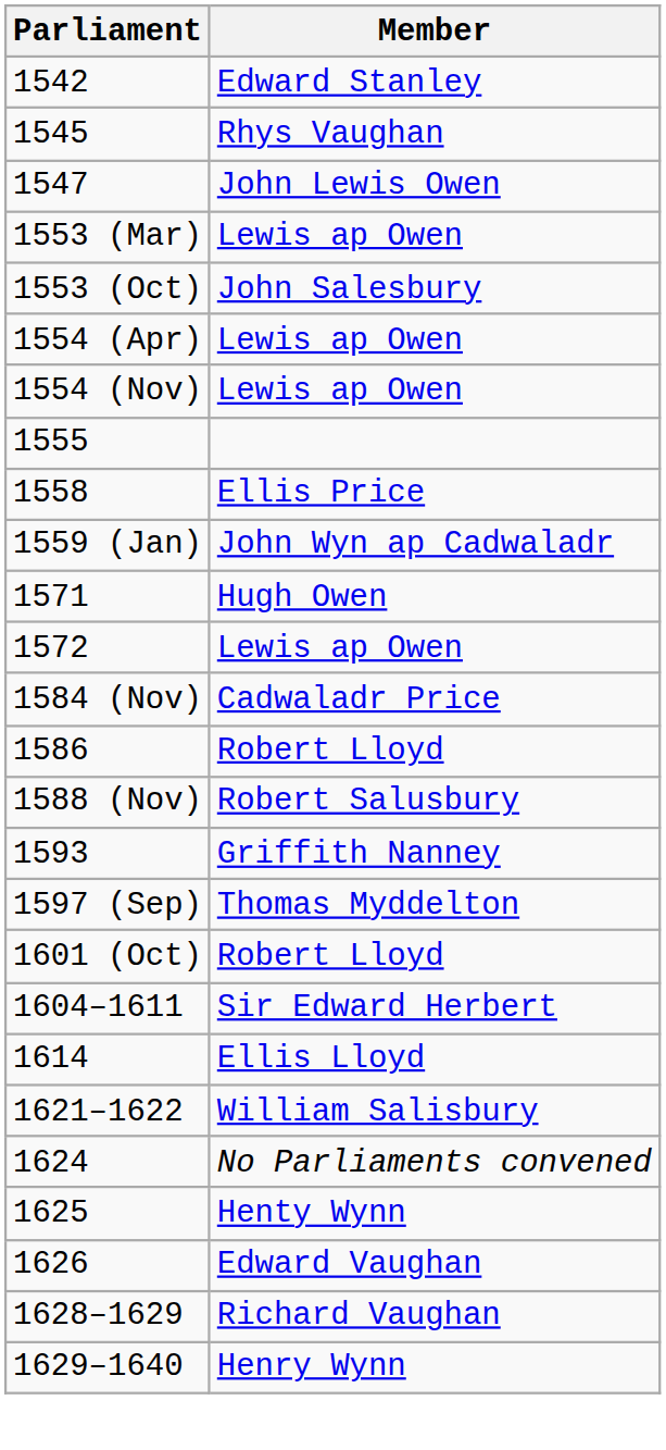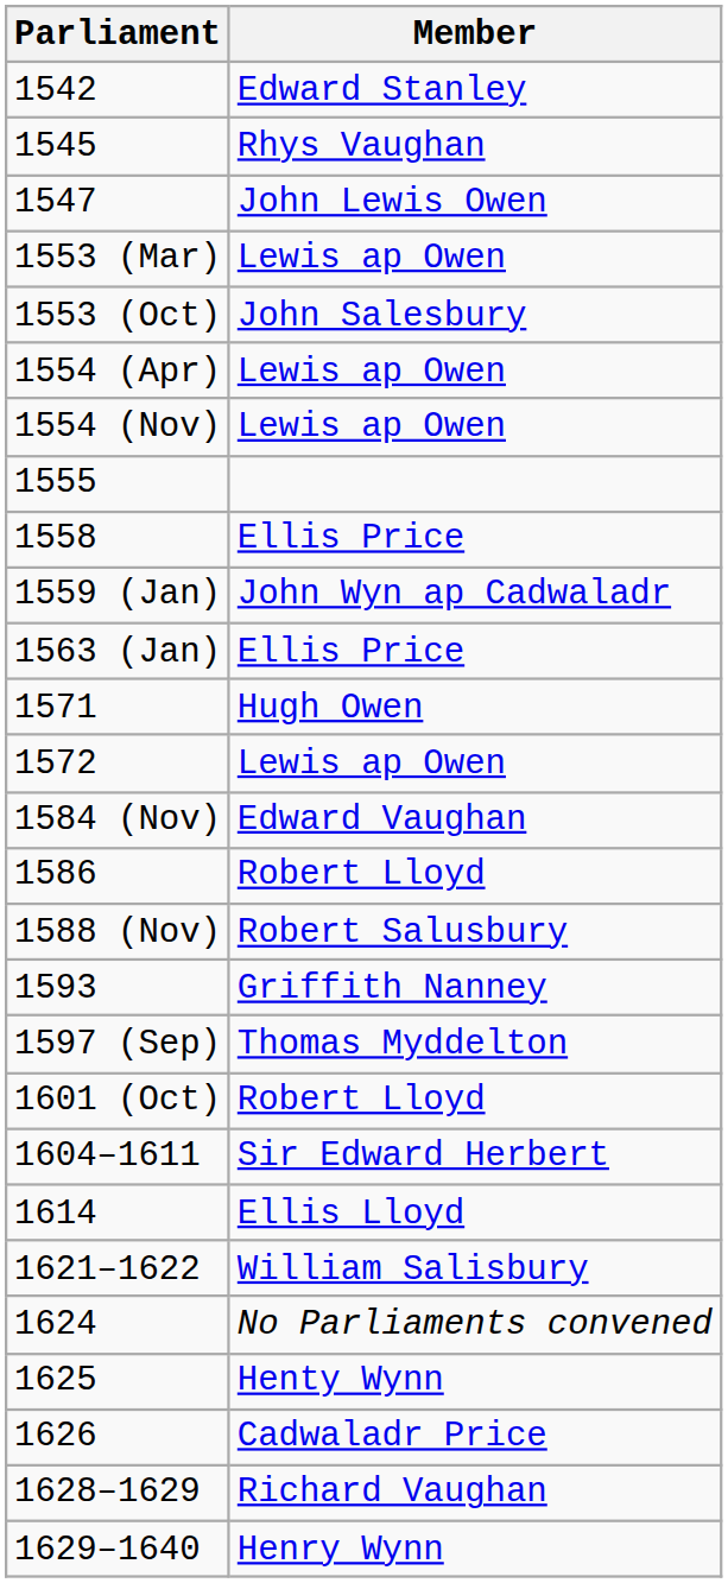+ row: 1563 (Jan) | Ellis Price
1584 (Nov) | Member: Cadwaladr Price -> Edward Vaughan
1626 | Member: Edward Vaughan -> Cadwaladr Price
